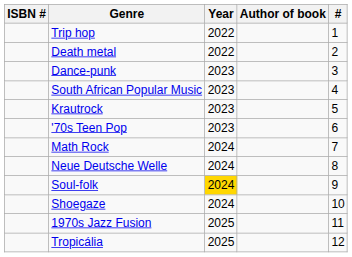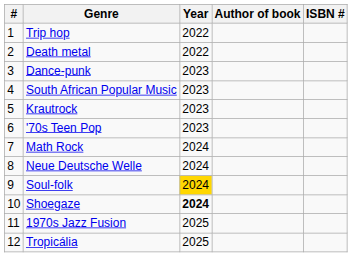columns swapped: # <-> ISBN #
Shoegaze | Year: normal -> bold
